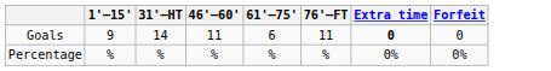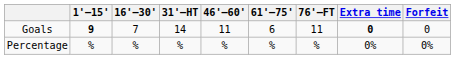+ column: 16'–30' | 7 | %
Goals | 1'–15': normal -> bold
